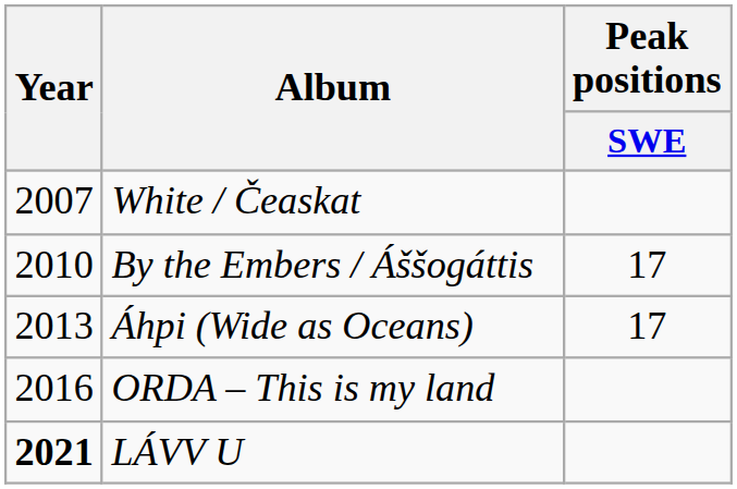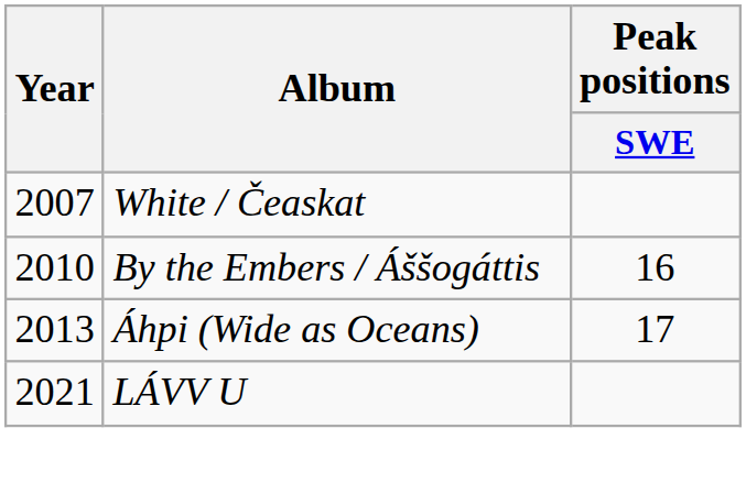By the Embers / Áššogáttis | Peak positions / SWE: 17 -> 16
- row: 2016 | ORDA – This is my land
LÁVV U | Year: bold -> normal
